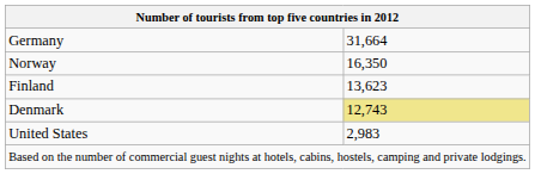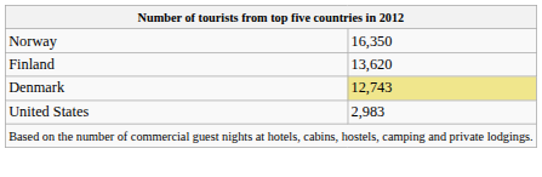- row: Germany | 31,664
Finland | column 2: 13,623 -> 13,620
